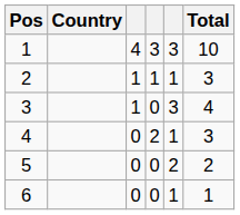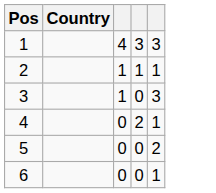- column: Total | 10 | 3 | 4 | 3 | 2 | 1
